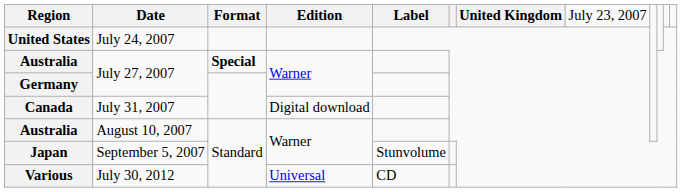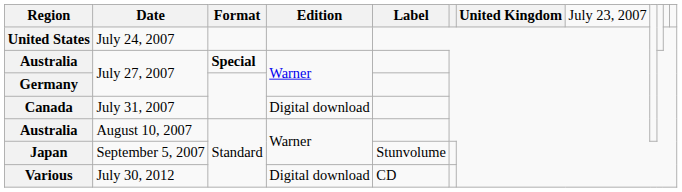Various | column 4: Universal -> Digital download
